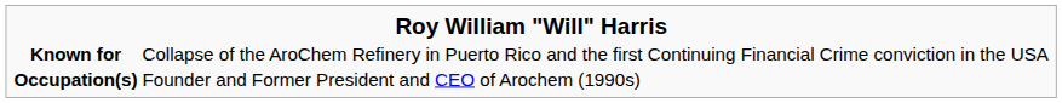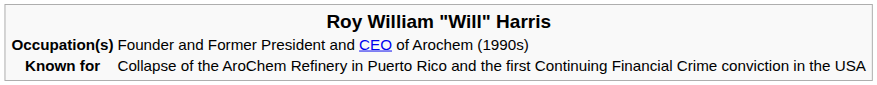rows swapped: Occupation(s) <-> Known for
